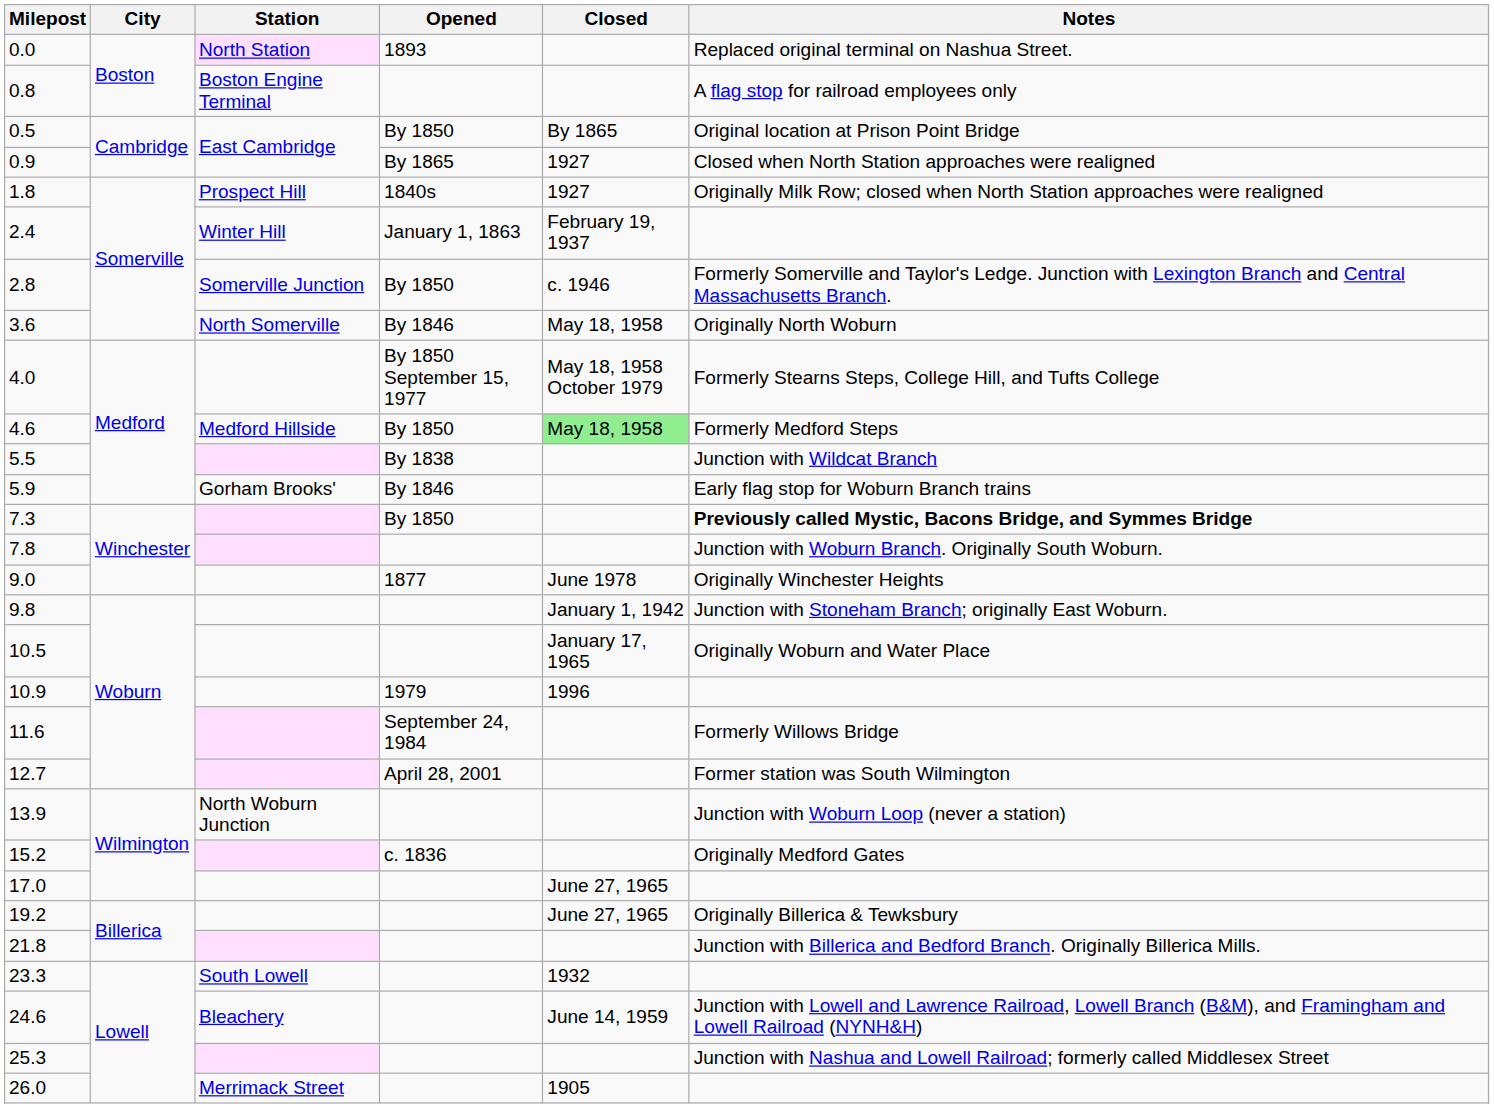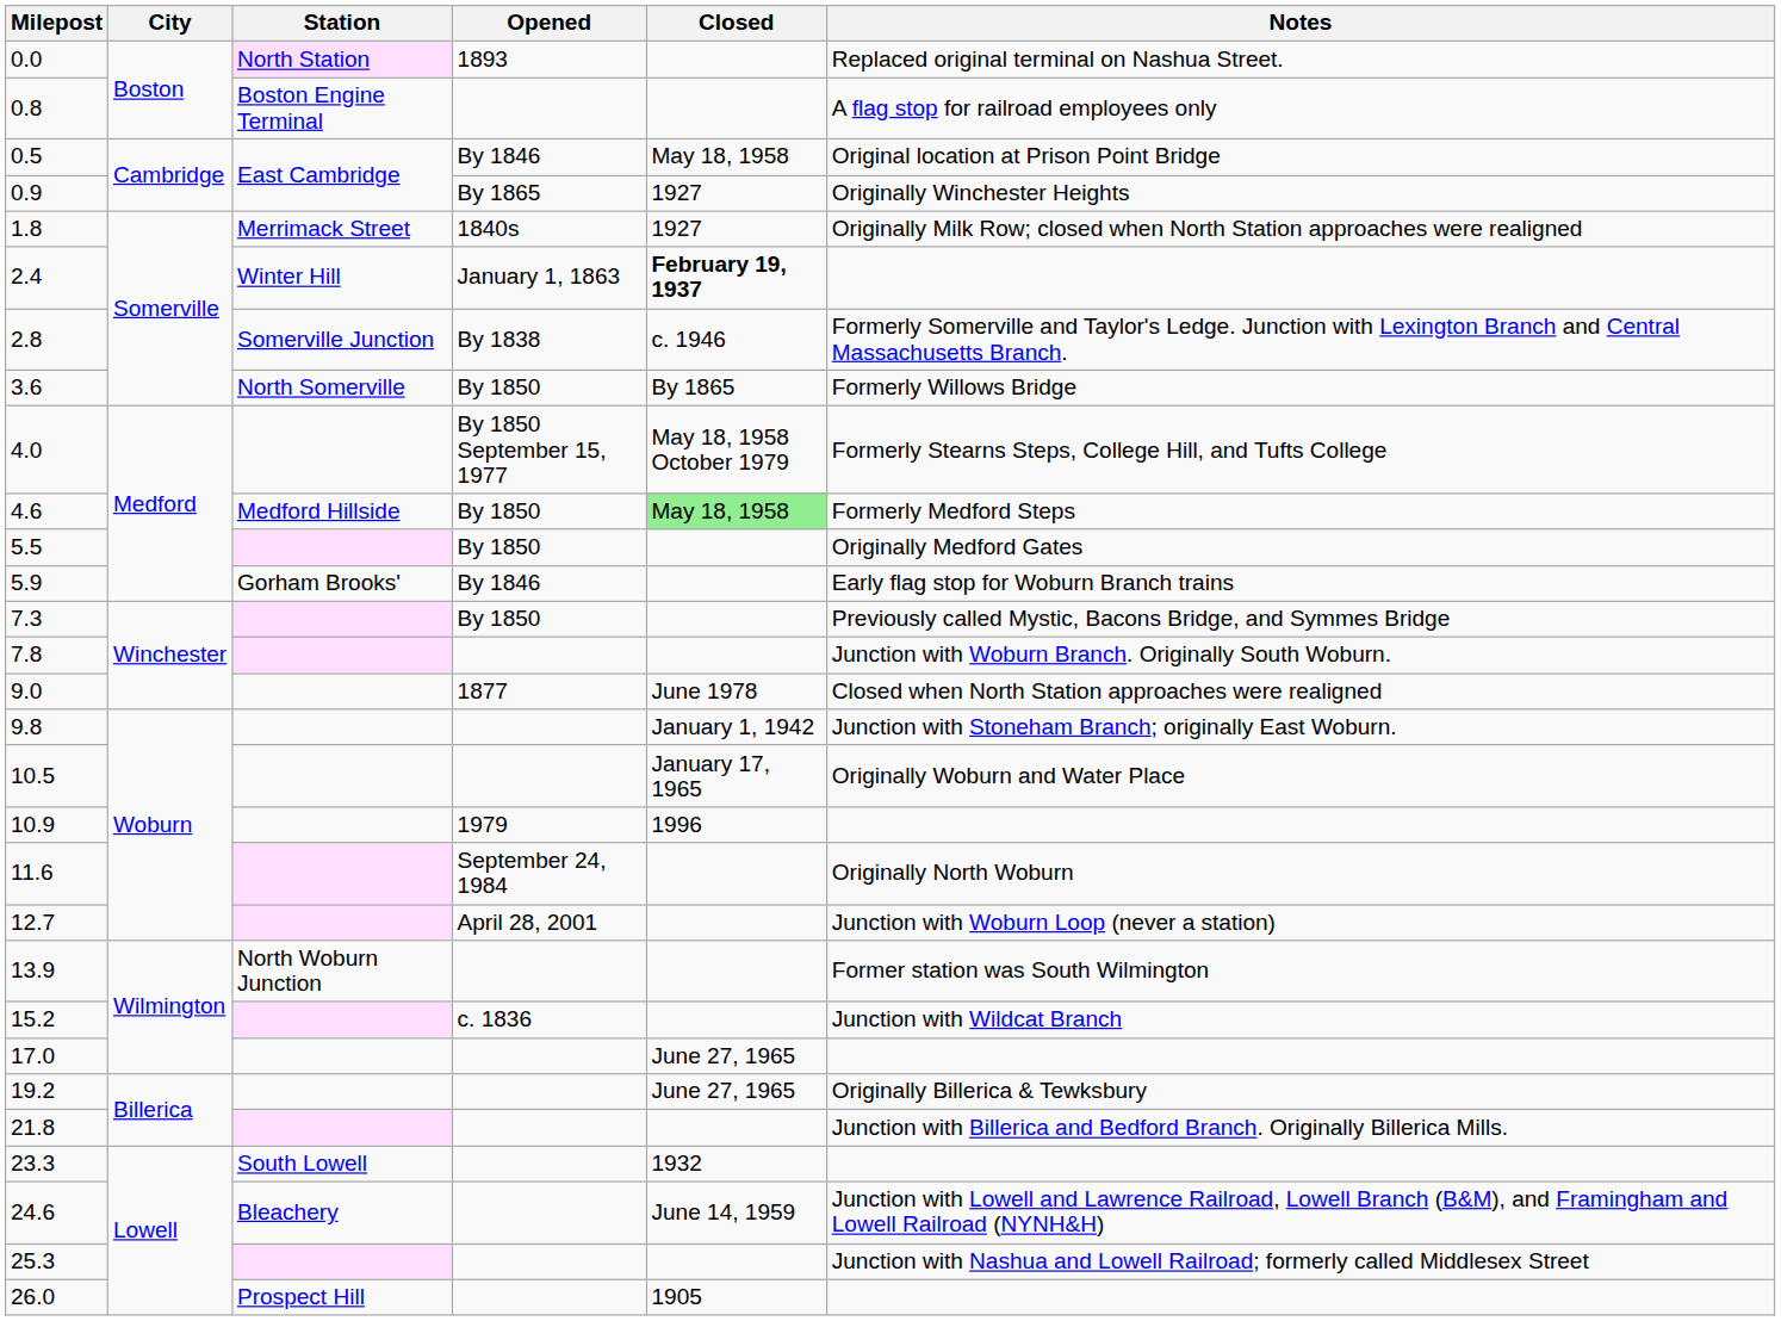0.5 | Opened: By 1850 -> By 1846
0.5 | Closed: By 1865 -> May 18, 1958
0.9 | Notes: Closed when North Station approaches were realigned -> Originally Winchester Heights
1.8 | Station: Prospect Hill -> Merrimack Street
2.4 | Closed: normal -> bold
2.8 | Opened: By 1850 -> By 1838
3.6 | Opened: By 1846 -> By 1850
3.6 | Closed: May 18, 1958 -> By 1865
3.6 | Notes: Originally North Woburn -> Formerly Willows Bridge
5.5 | Opened: By 1838 -> By 1850
5.5 | Notes: Junction with Wildcat Branch -> Originally Medford Gates
7.3 | Notes: bold -> normal
9.0 | Notes: Originally Winchester Heights -> Closed when North Station approaches were realigned
11.6 | Notes: Formerly Willows Bridge -> Originally North Woburn
12.7 | Notes: Former station was South Wilmington -> Junction with Woburn Loop (never a station)
13.9 | Notes: Junction with Woburn Loop (never a station) -> Former station was South Wilmington
15.2 | Notes: Originally Medford Gates -> Junction with Wildcat Branch
26.0 | Station: Merrimack Street -> Prospect Hill
